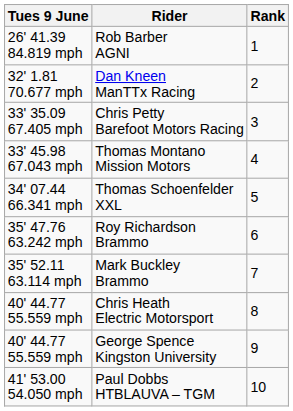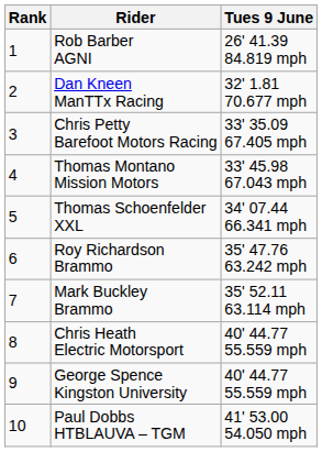columns swapped: Rank <-> Tues 9 June
